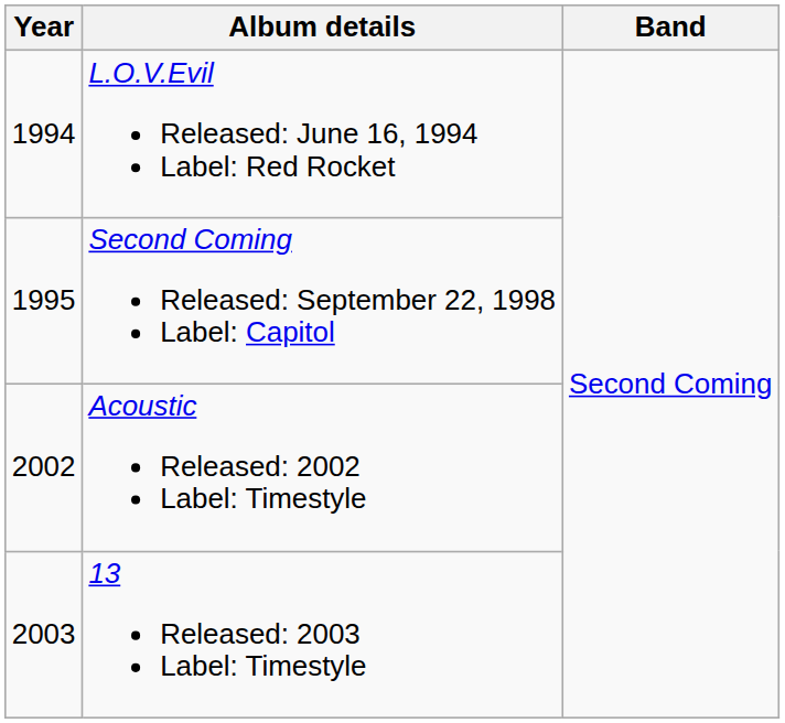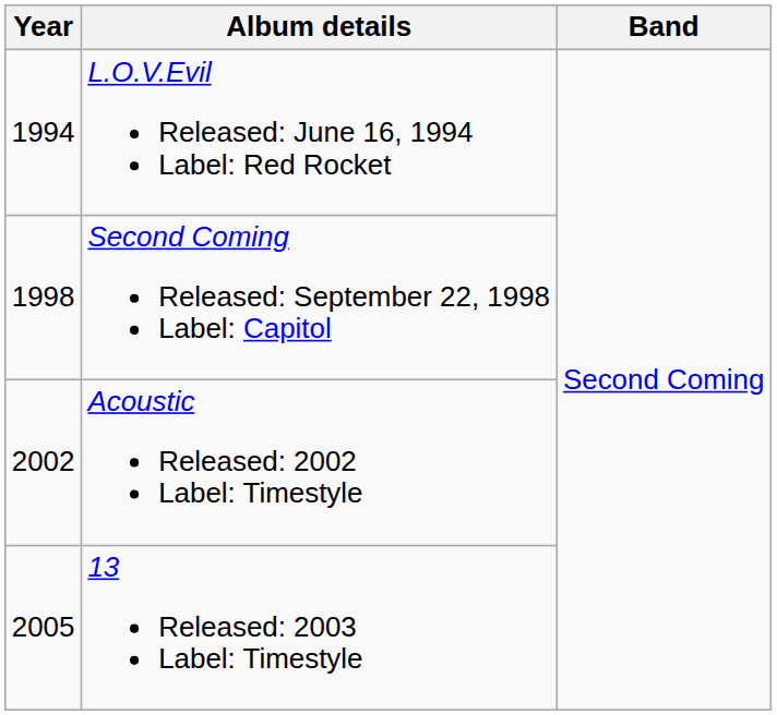Second Coming Released: September 22, 1998 Label: Capitol | Year: 1995 -> 1998
13 Released: 2003 Label: Timestyle | Year: 2003 -> 2005
